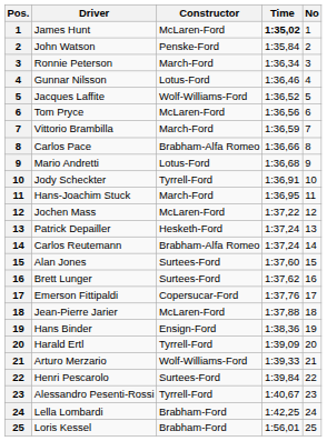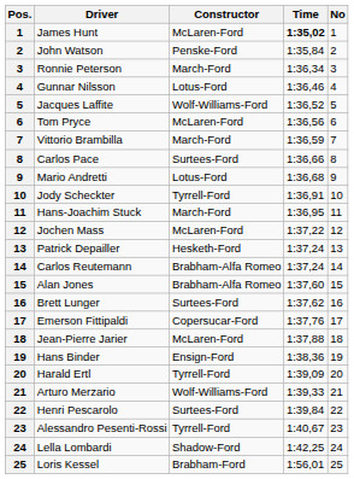Carlos Pace | Constructor: Brabham-Alfa Romeo -> Surtees-Ford
Alan Jones | Constructor: Surtees-Ford -> Brabham-Alfa Romeo
Lella Lombardi | Constructor: Brabham-Ford -> Shadow-Ford
